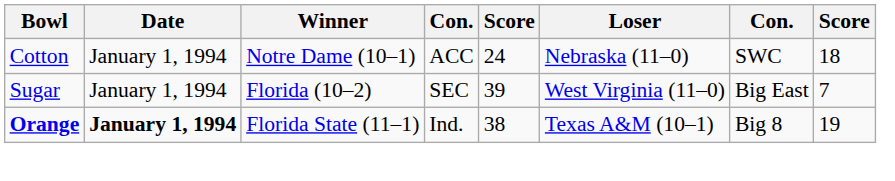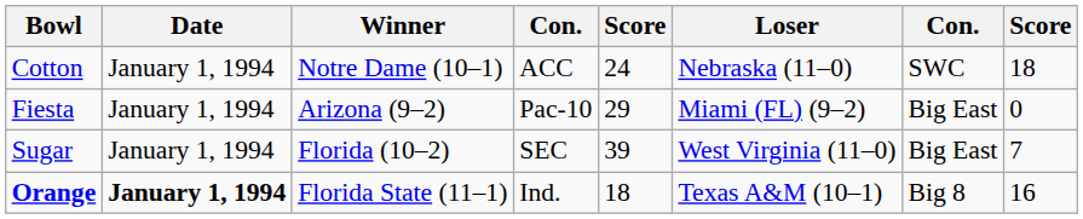+ row: Fiesta | January 1, 1994 | Arizona (9–2) | Pac-10 | 29 | Miami (FL) (9–2) | Big East | 0
Orange | column 5: 38 -> 18
Orange | column 8: 19 -> 16
